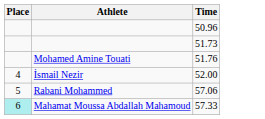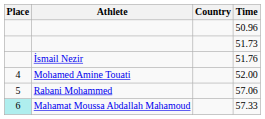+ column: Country
51.76 | Athlete: Mohamed Amine Touati -> İsmail Nezir
52.00 | Athlete: İsmail Nezir -> Mohamed Amine Touati
